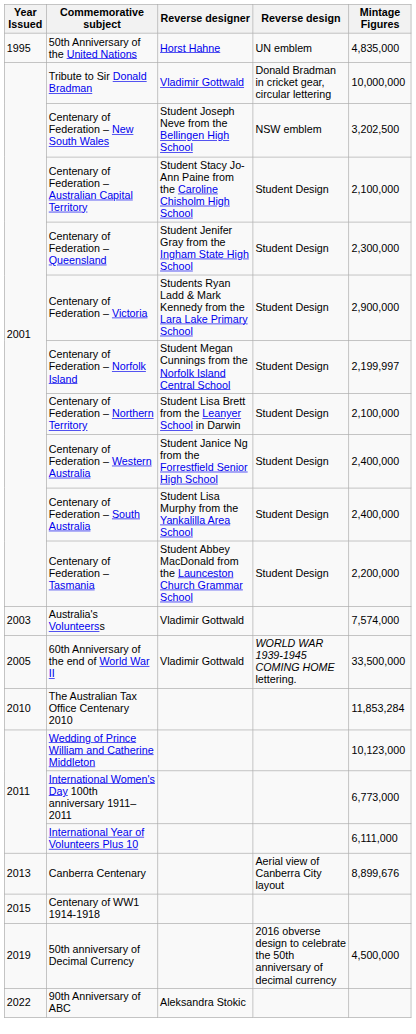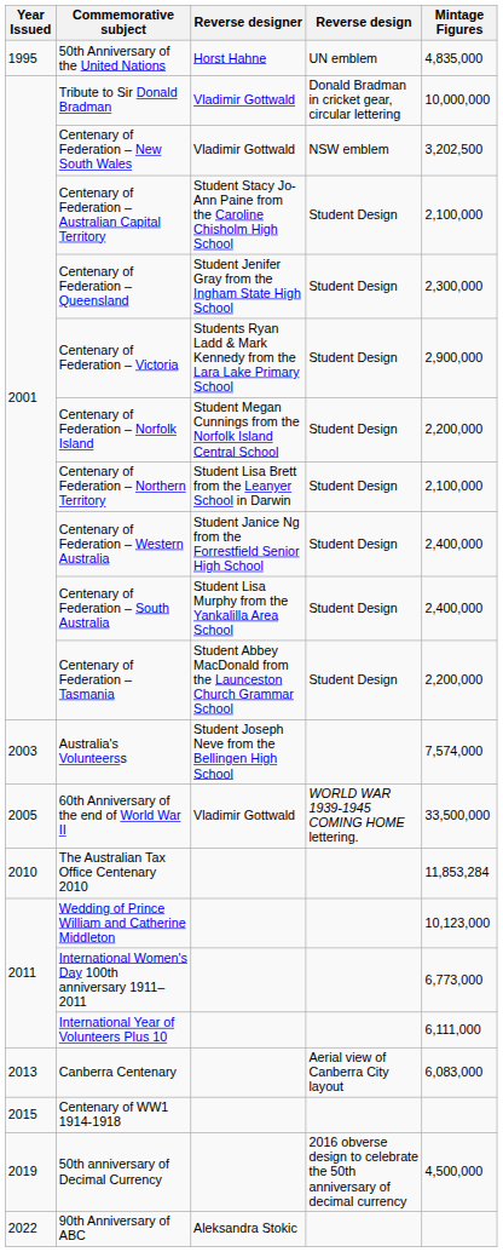Centenary of Federation – New South Wales | Reverse designer: Student Joseph Neve from the Bellingen High School -> Vladimir Gottwald
Centenary of Federation – Norfolk Island | Mintage Figures: 2,199,997 -> 2,200,000
Australia's Volunteerss | Reverse designer: Vladimir Gottwald -> Student Joseph Neve from the Bellingen High School
Canberra Centenary | Mintage Figures: 8,899,676 -> 6,083,000
